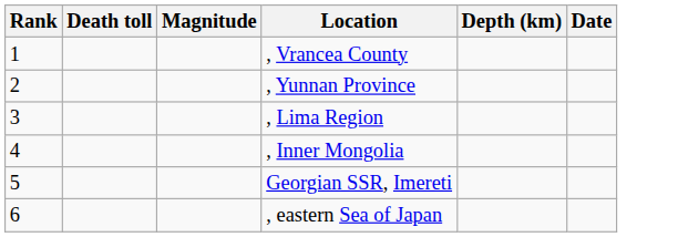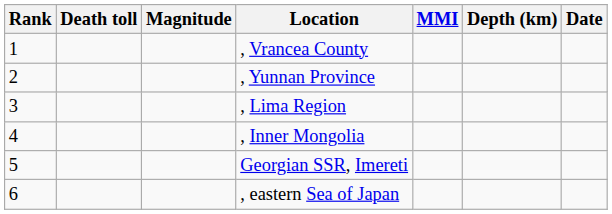+ column: MMI
